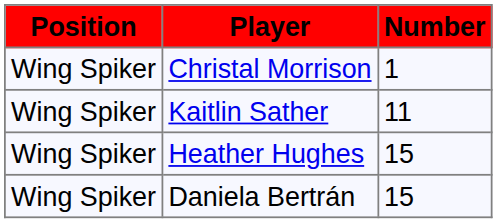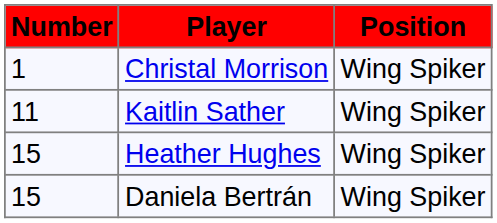columns swapped: Number <-> Position
